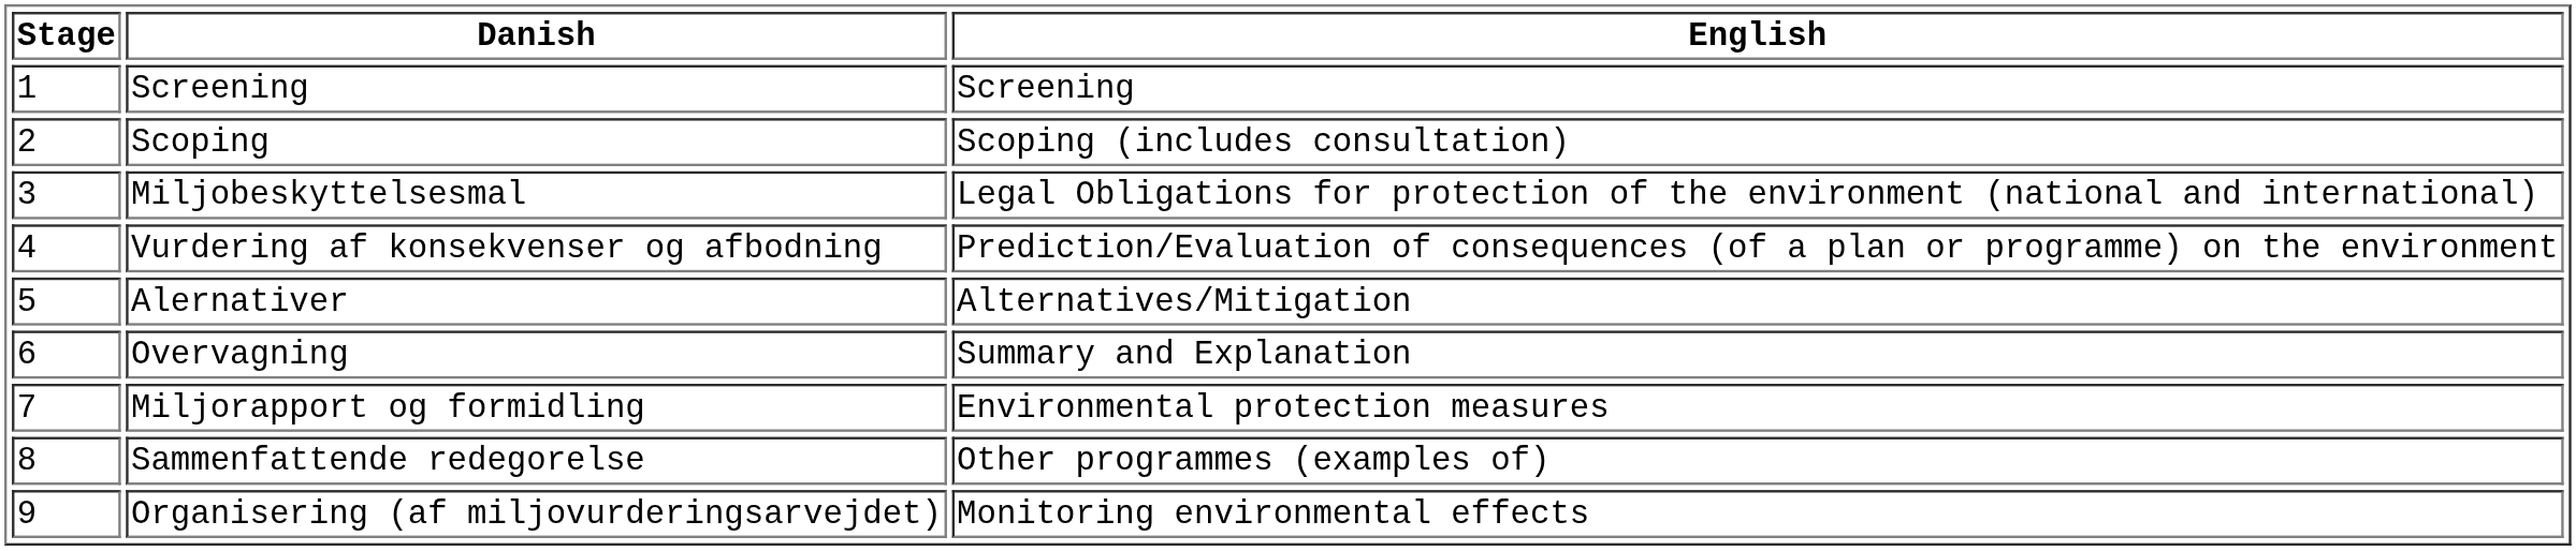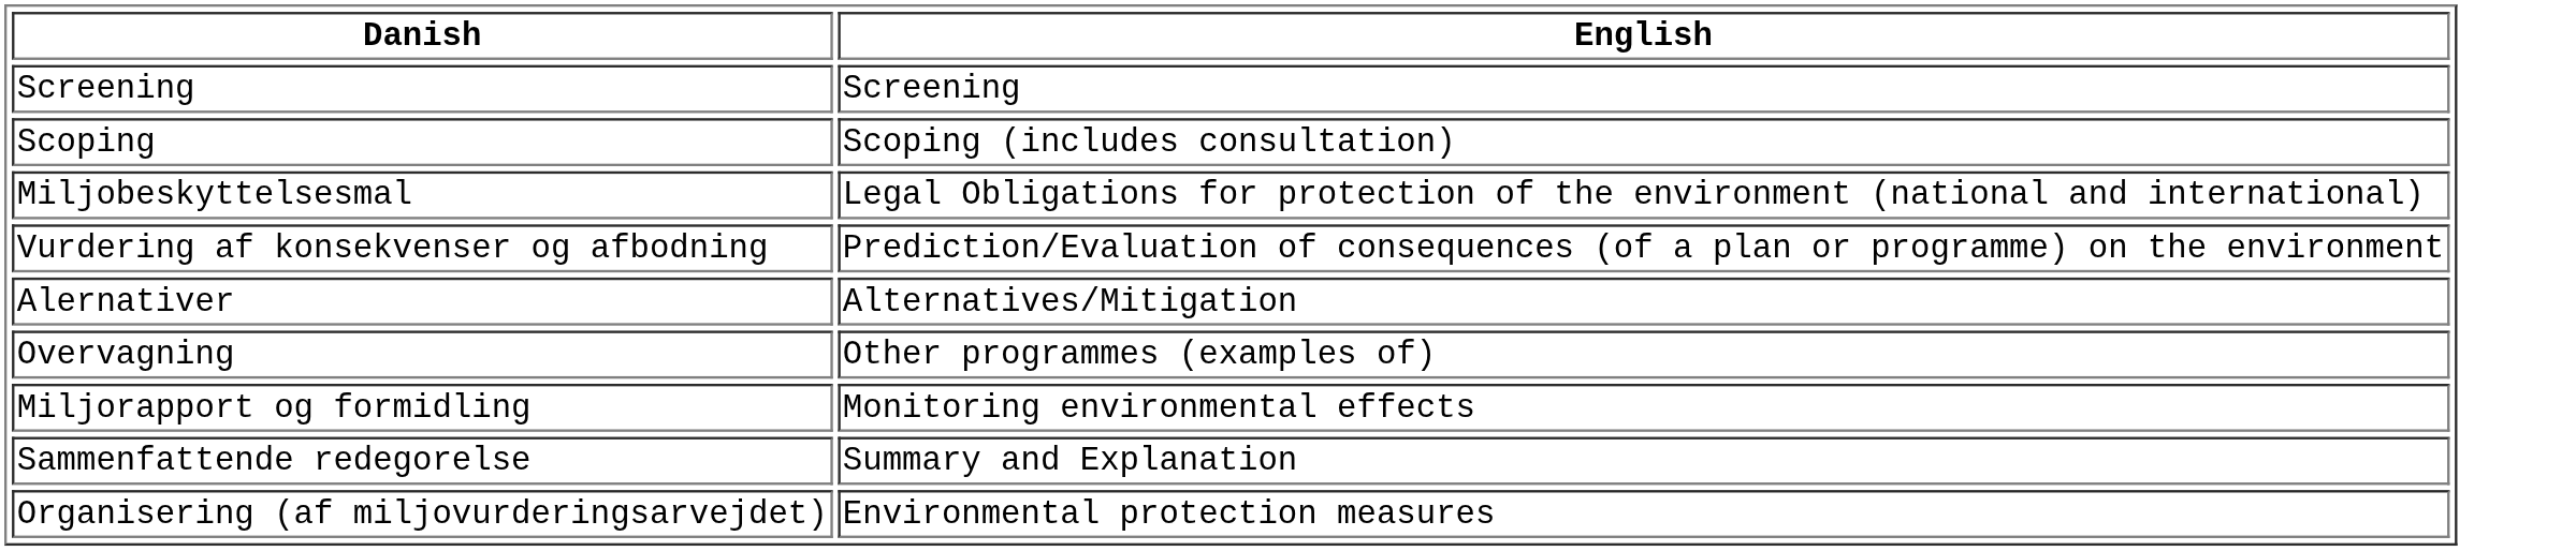- column: Stage | 1 | 2 | 3 | 4 | 5 | 6 | 7 | 8 | 9
Overvagning | English: Summary and Explanation -> Other programmes (examples of)
Miljorapport og formidling | English: Environmental protection measures -> Monitoring environmental effects
Sammenfattende redegorelse | English: Other programmes (examples of) -> Summary and Explanation
Organisering (af miljovurderingsarvejdet) | English: Monitoring environmental effects -> Environmental protection measures
